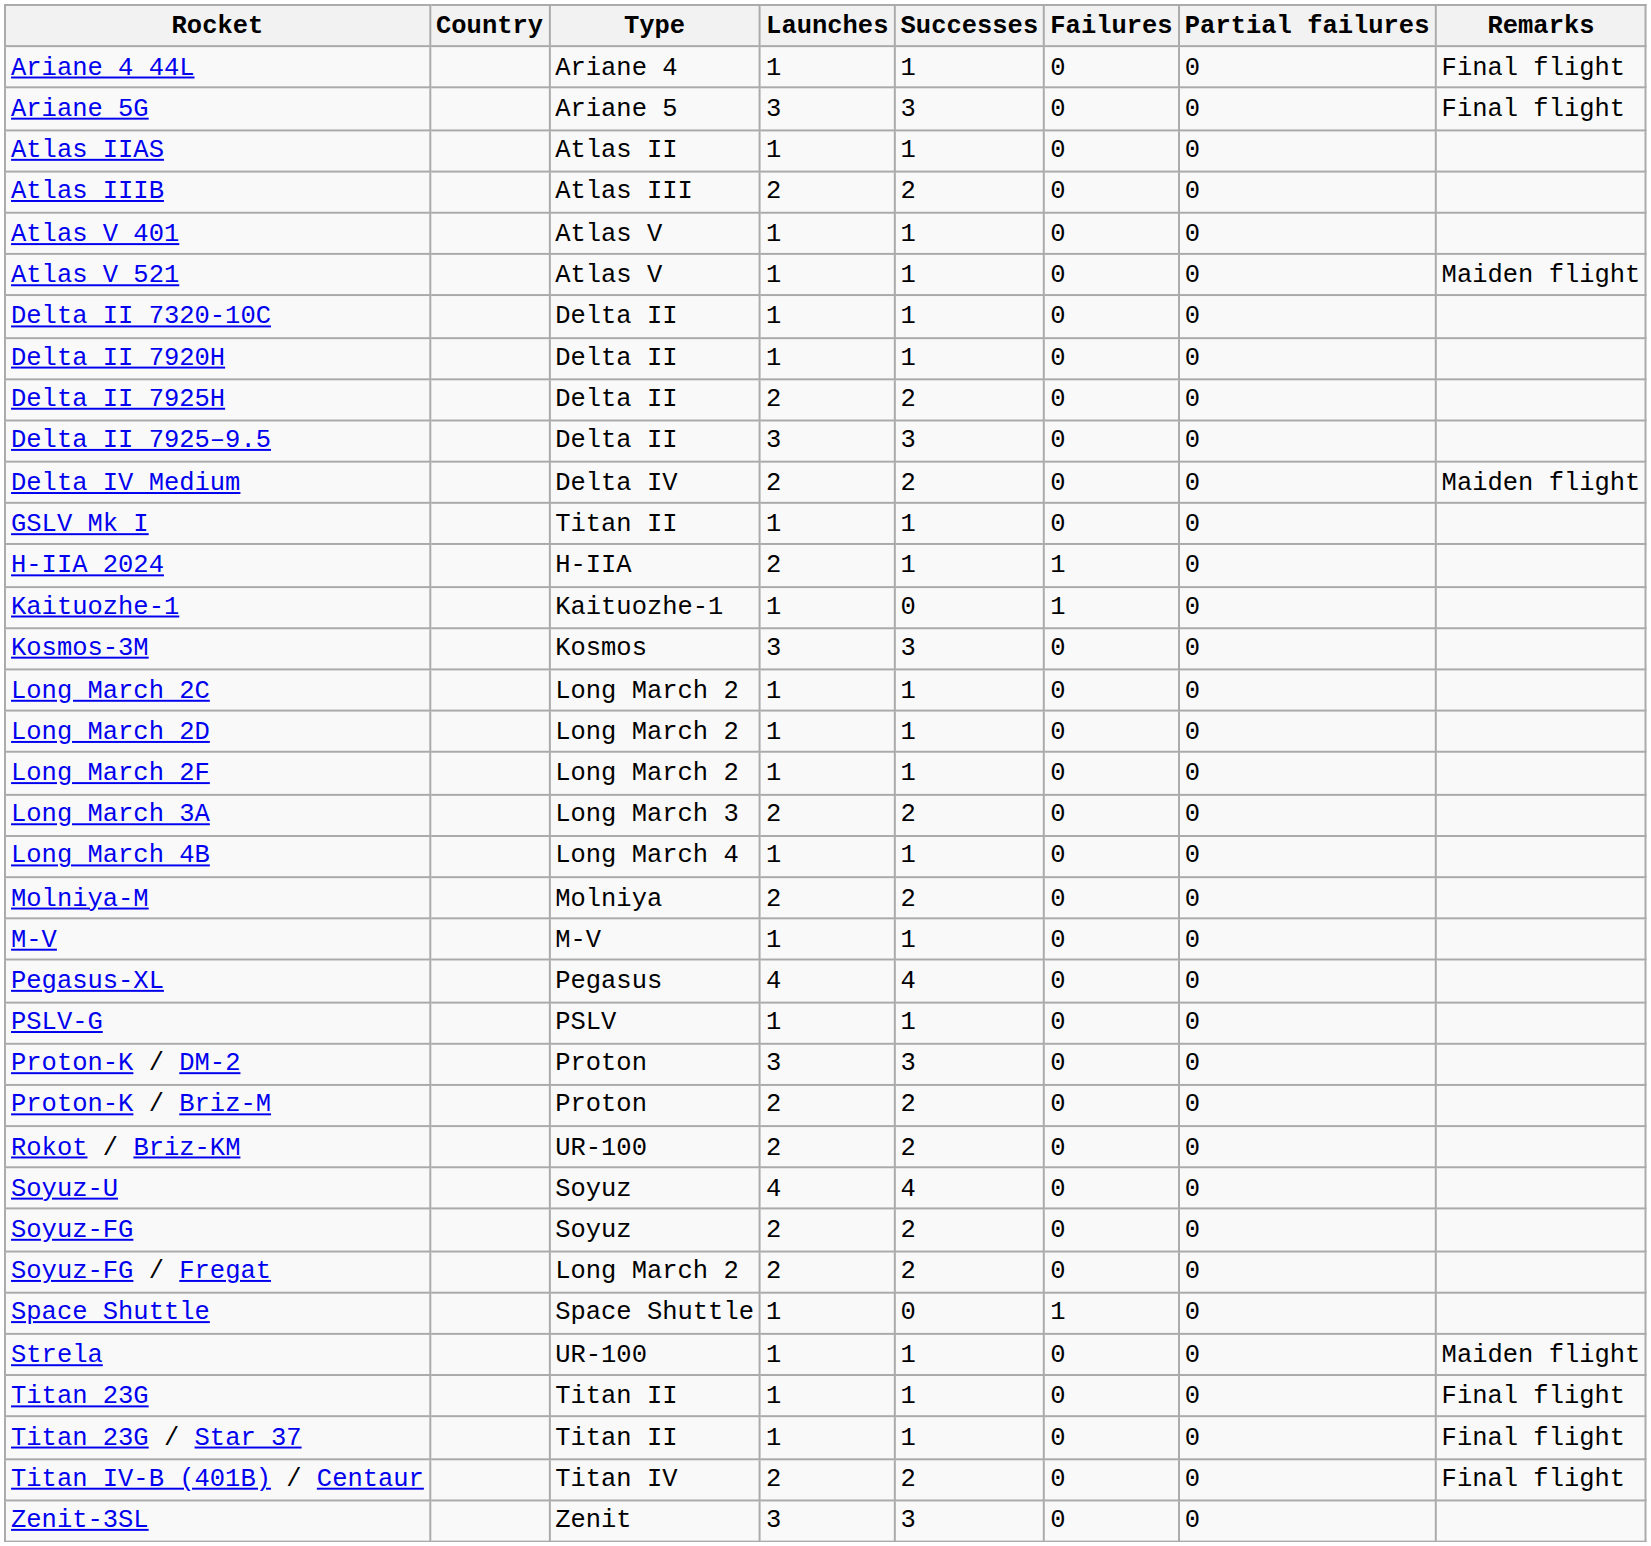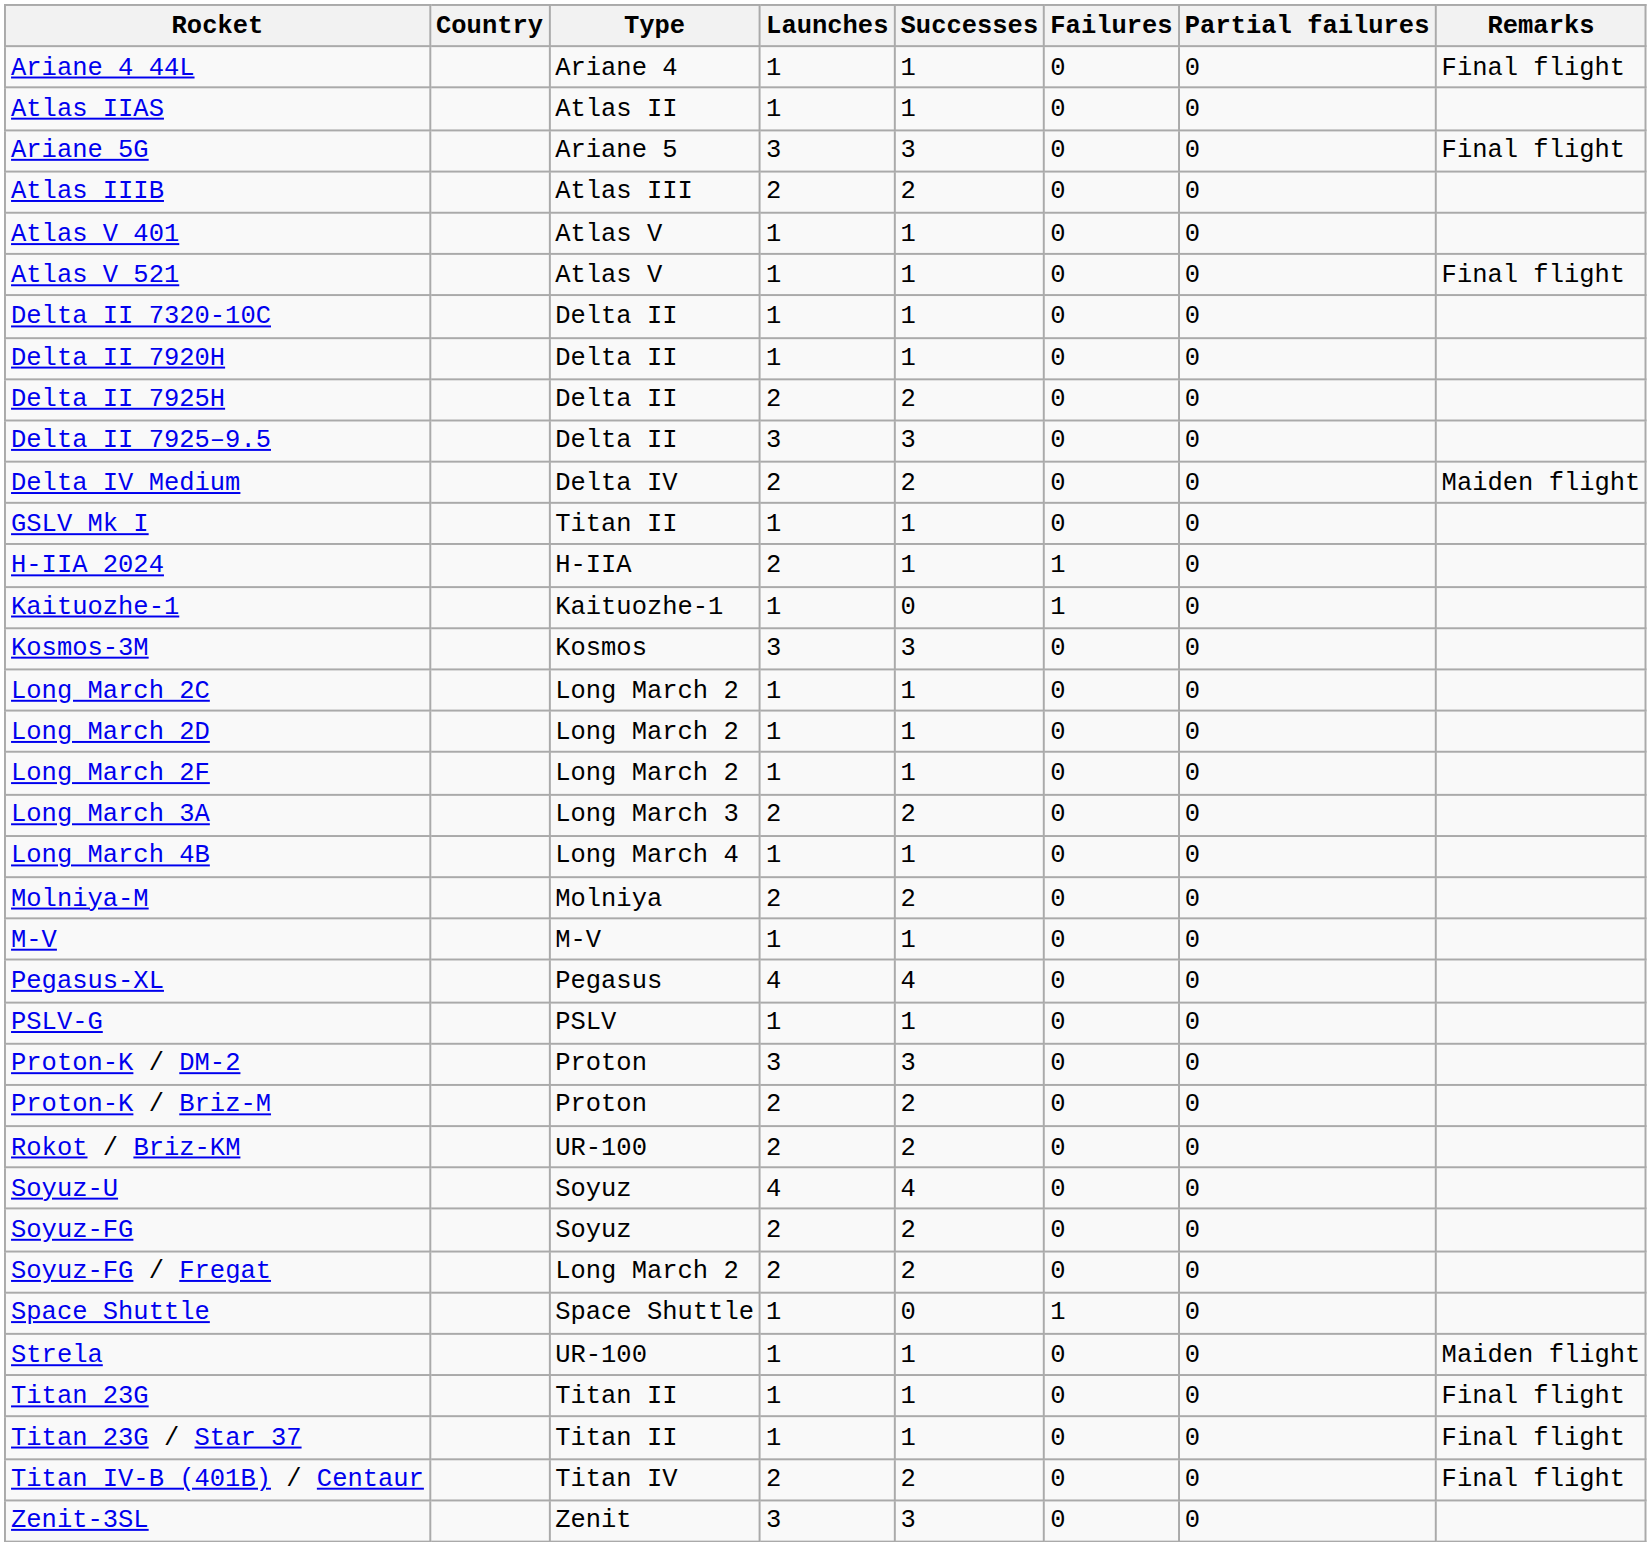rows swapped: Ariane 5G <-> Atlas IIAS
Atlas V 521 | Remarks: Maiden flight -> Final flight
